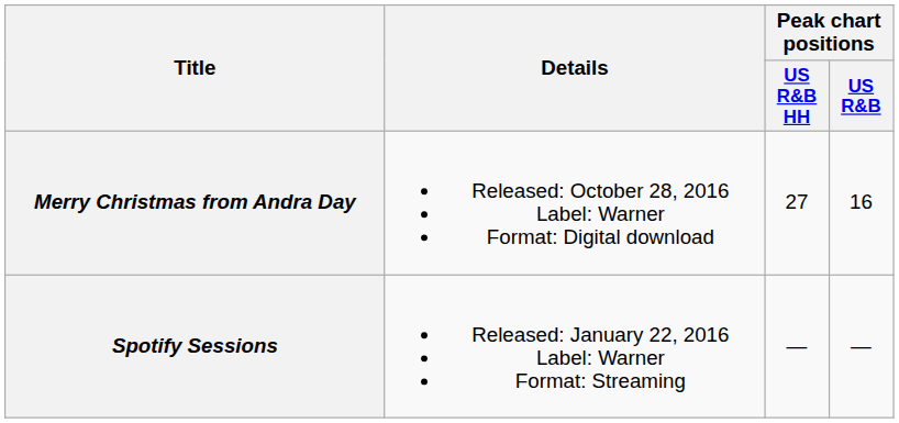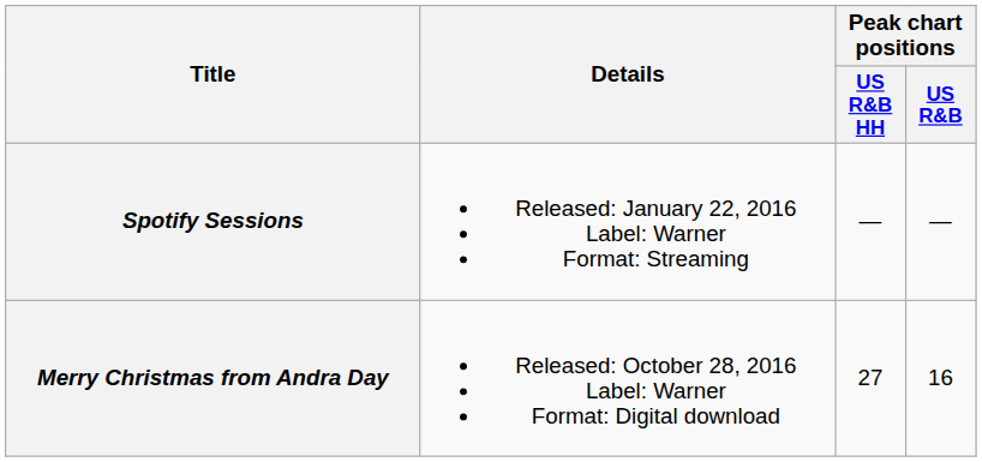rows swapped: Spotify Sessions <-> Merry Christmas from Andra Day
